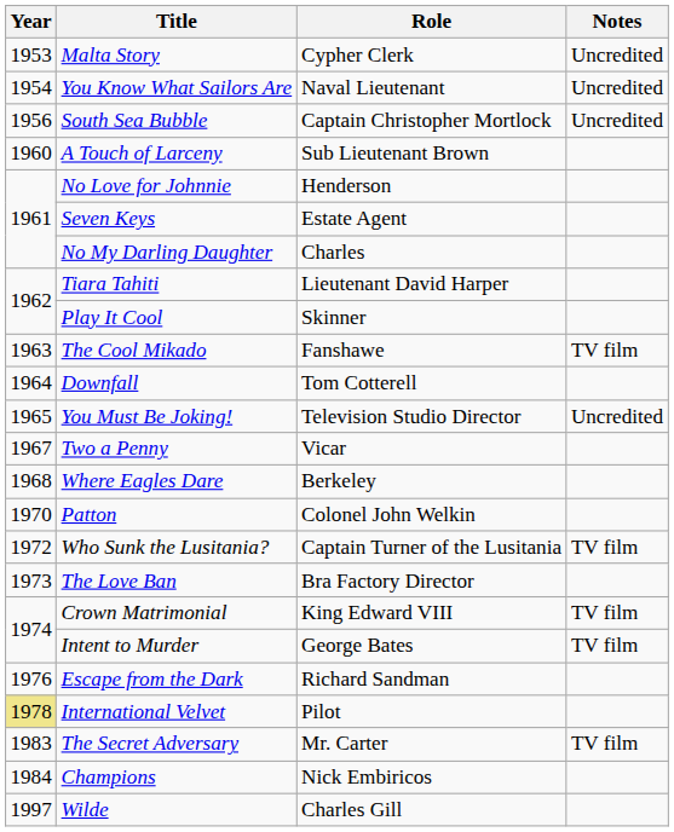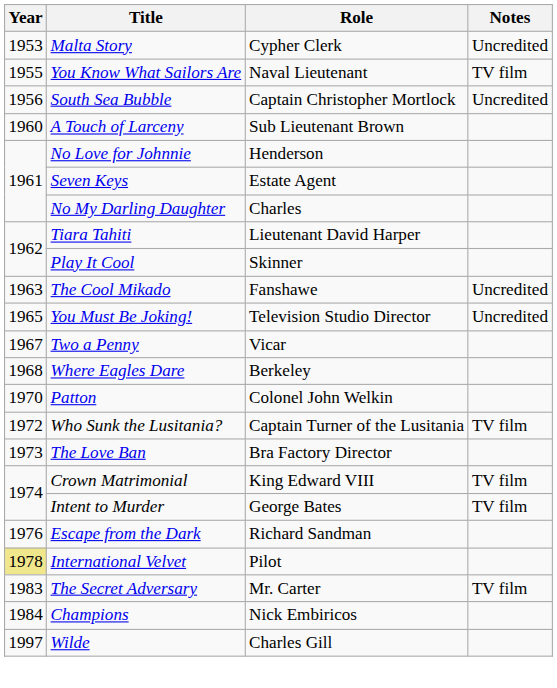You Know What Sailors Are | Year: 1954 -> 1955
You Know What Sailors Are | Notes: Uncredited -> TV film
The Cool Mikado | Notes: TV film -> Uncredited
- row: 1964 | Downfall | Tom Cotterell
